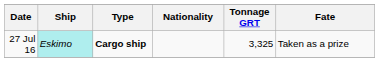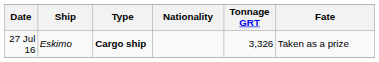27 Jul 16 | Ship: paleturquoise background -> no background
27 Jul 16 | Tonnage GRT: 3,325 -> 3,326
